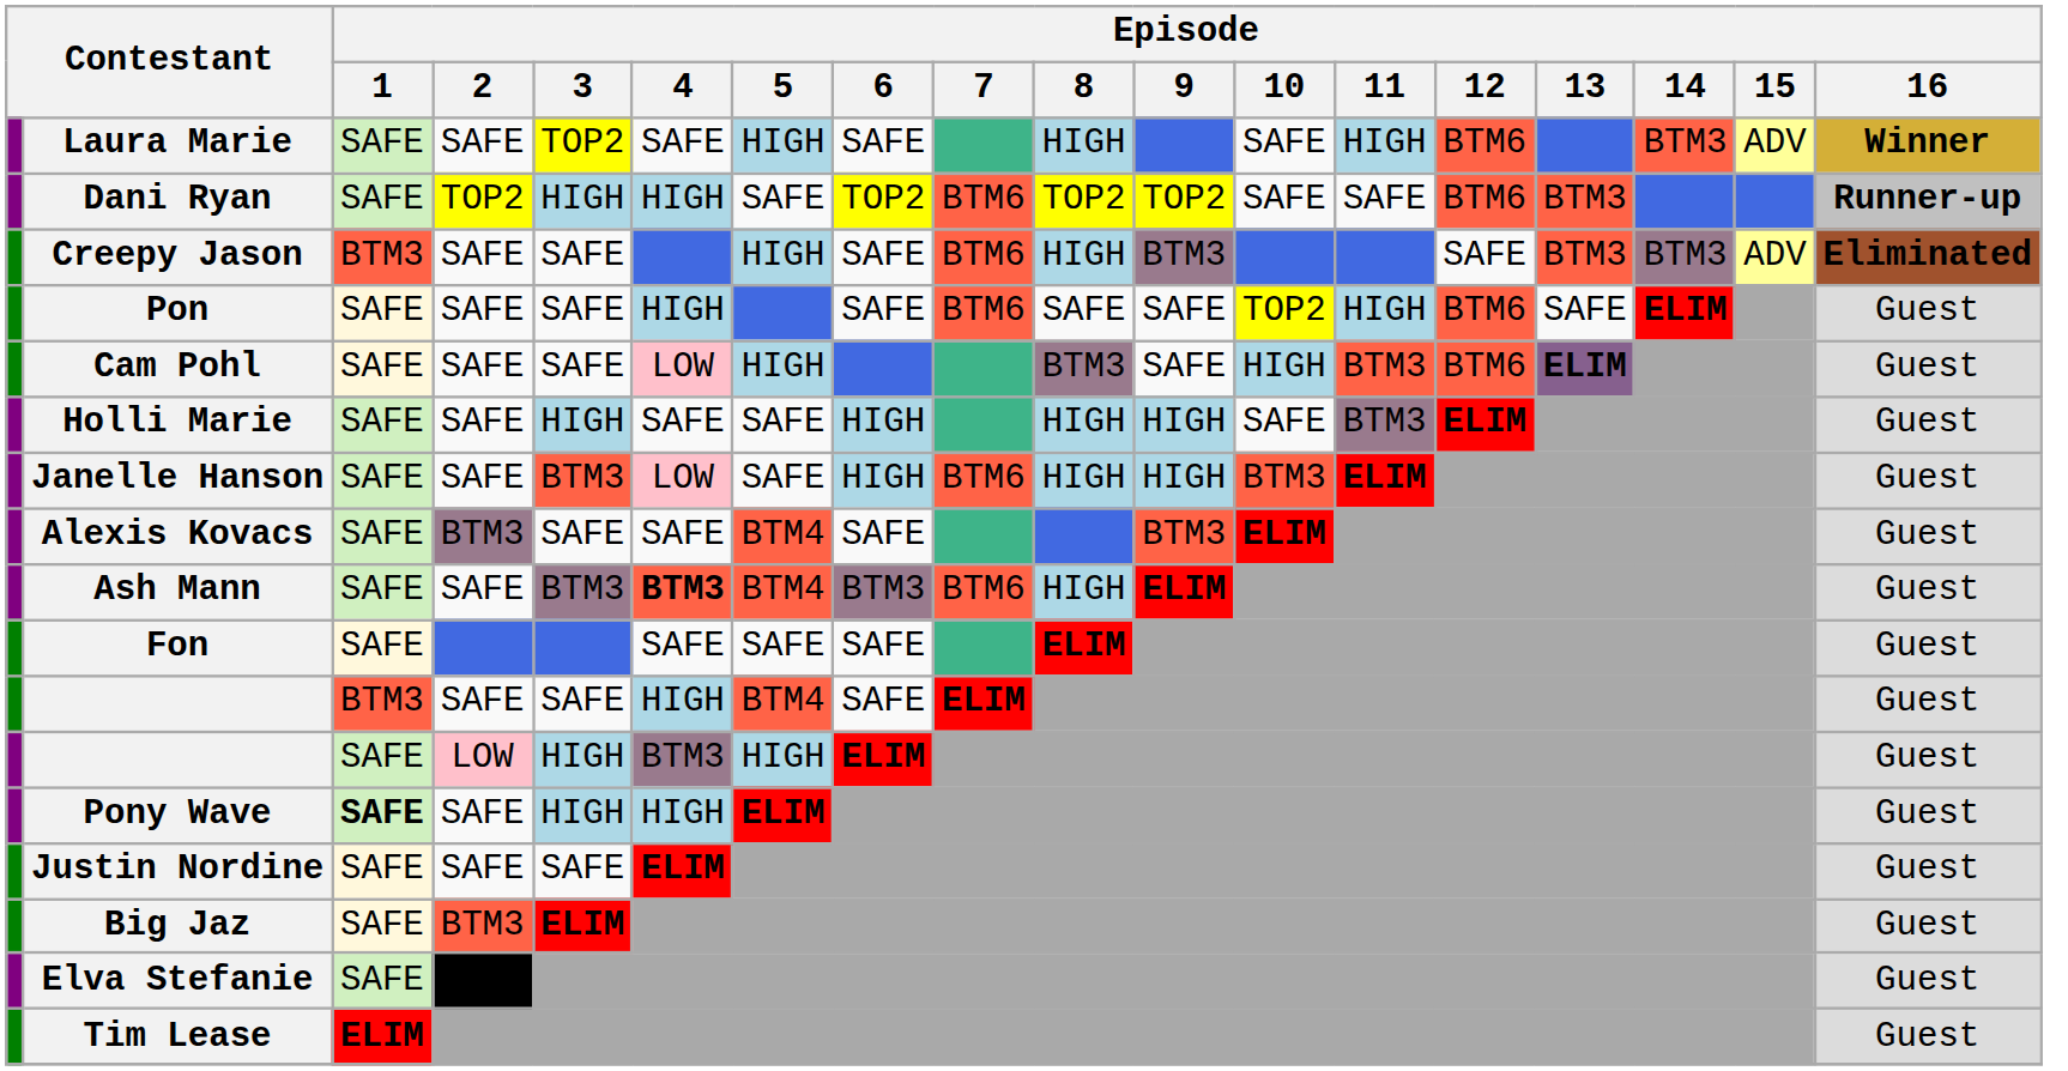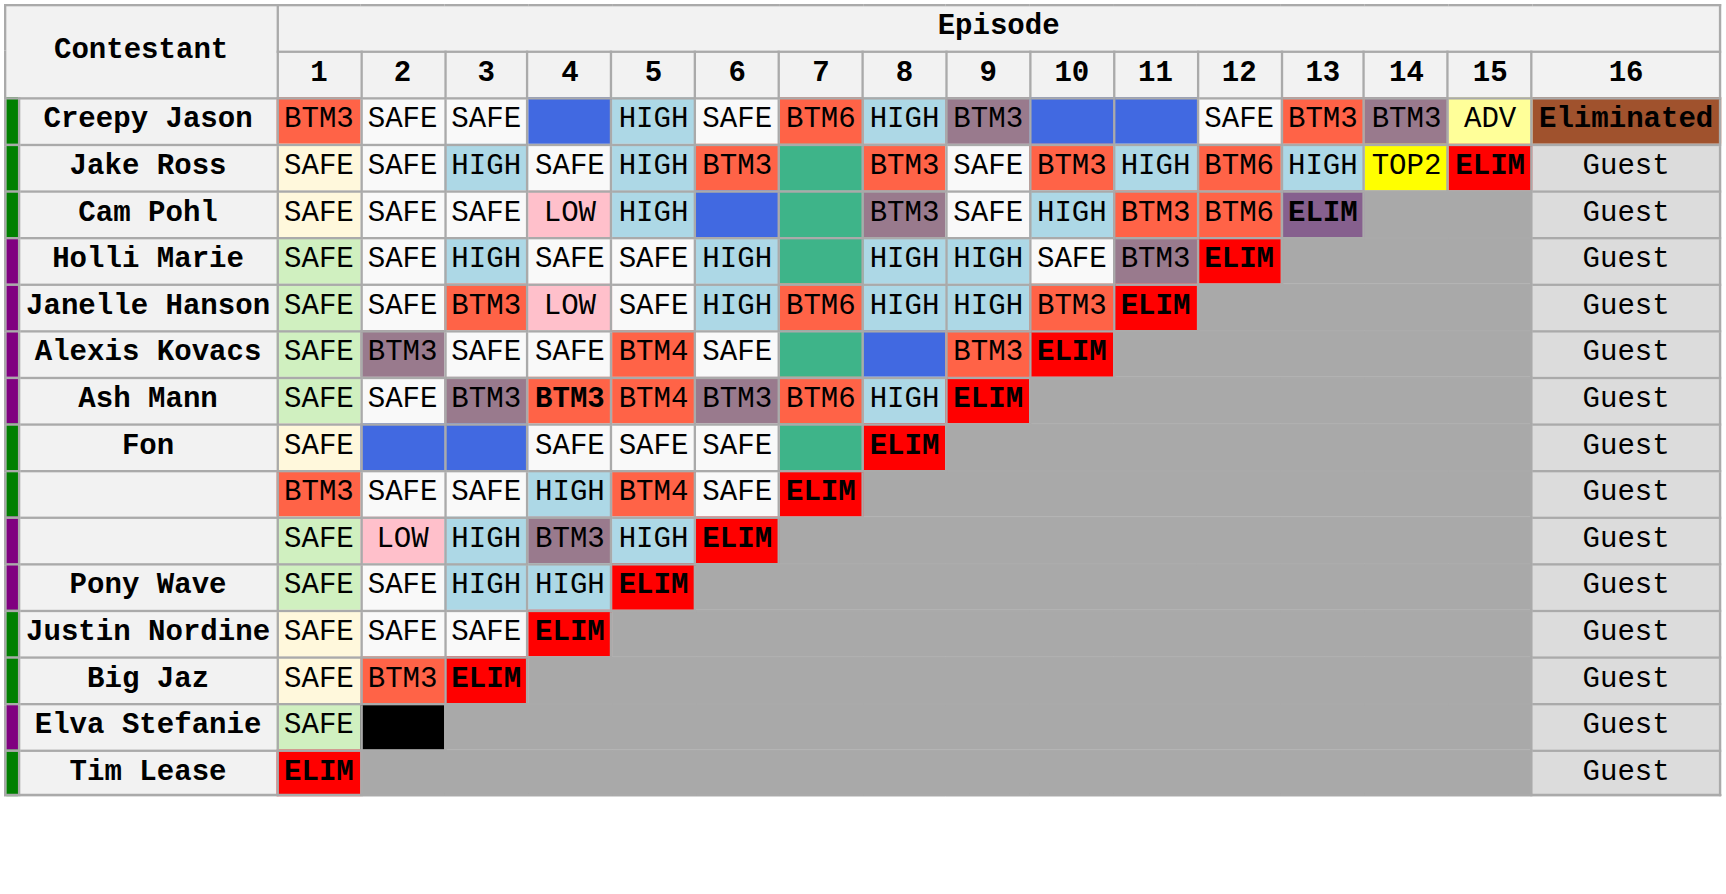- row: Laura Marie | SAFE | SAFE | TOP2 | SAFE | HIGH | SAFE | HIGH | SAFE | HIGH | BTM6 | BTM3 | ADV | Winner
- row: Dani Ryan | SAFE | TOP2 | HIGH | HIGH | SAFE | TOP2 | BTM6 | TOP2 | TOP2 | SAFE | SAFE | BTM6 | BTM3 | Runner-up
+ row: Jake Ross | SAFE | SAFE | HIGH | SAFE | HIGH | BTM3 | BTM3 | SAFE | BTM3 | HIGH | BTM6 | HIGH | TOP2 | ELIM | Guest
- row: Pon | SAFE | SAFE | SAFE | HIGH | SAFE | BTM6 | SAFE | SAFE | TOP2 | HIGH | BTM6 | SAFE | ELIM | Guest
Pony Wave | Episode / 1: bold -> normal
